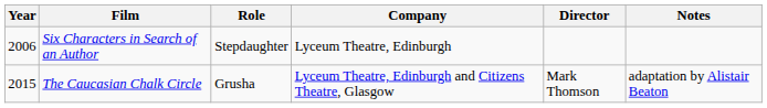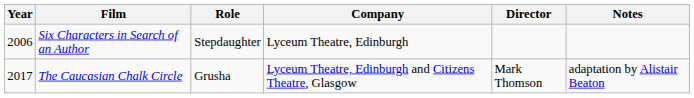The Caucasian Chalk Circle | Year: 2015 -> 2017
